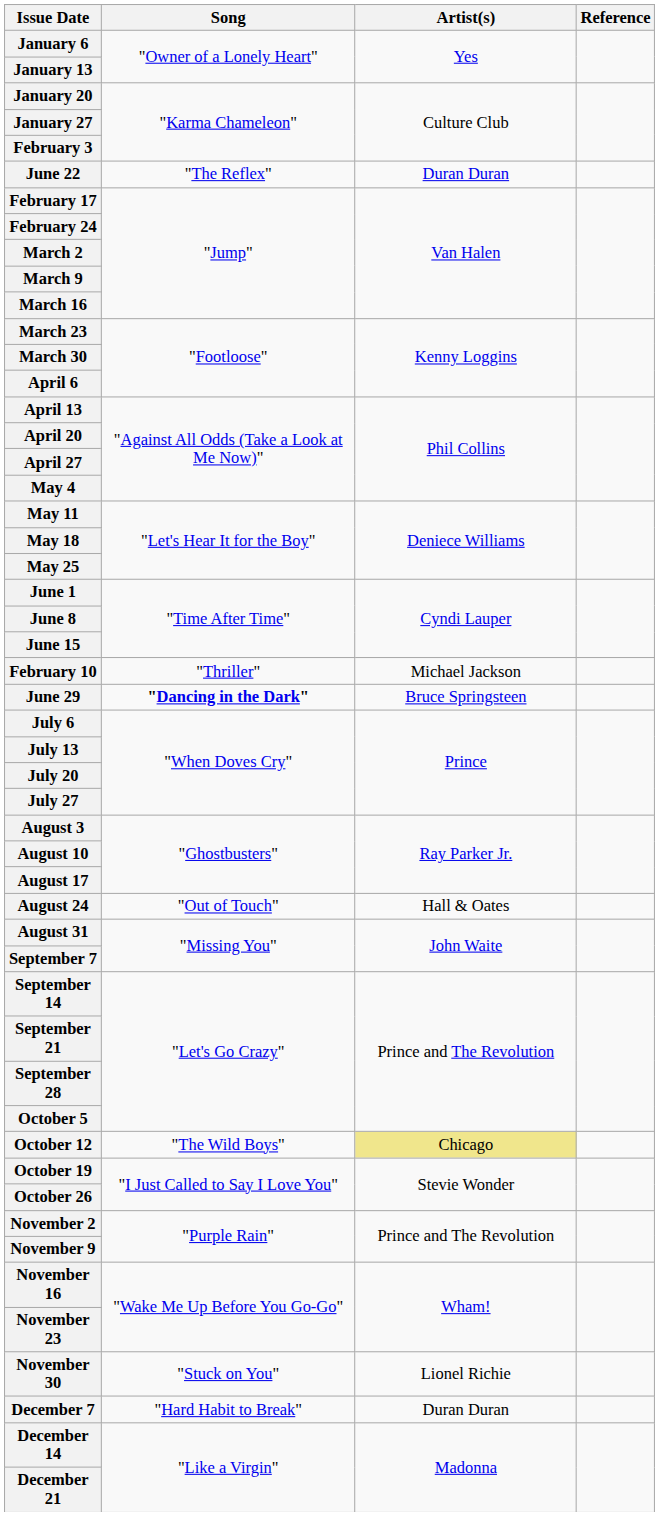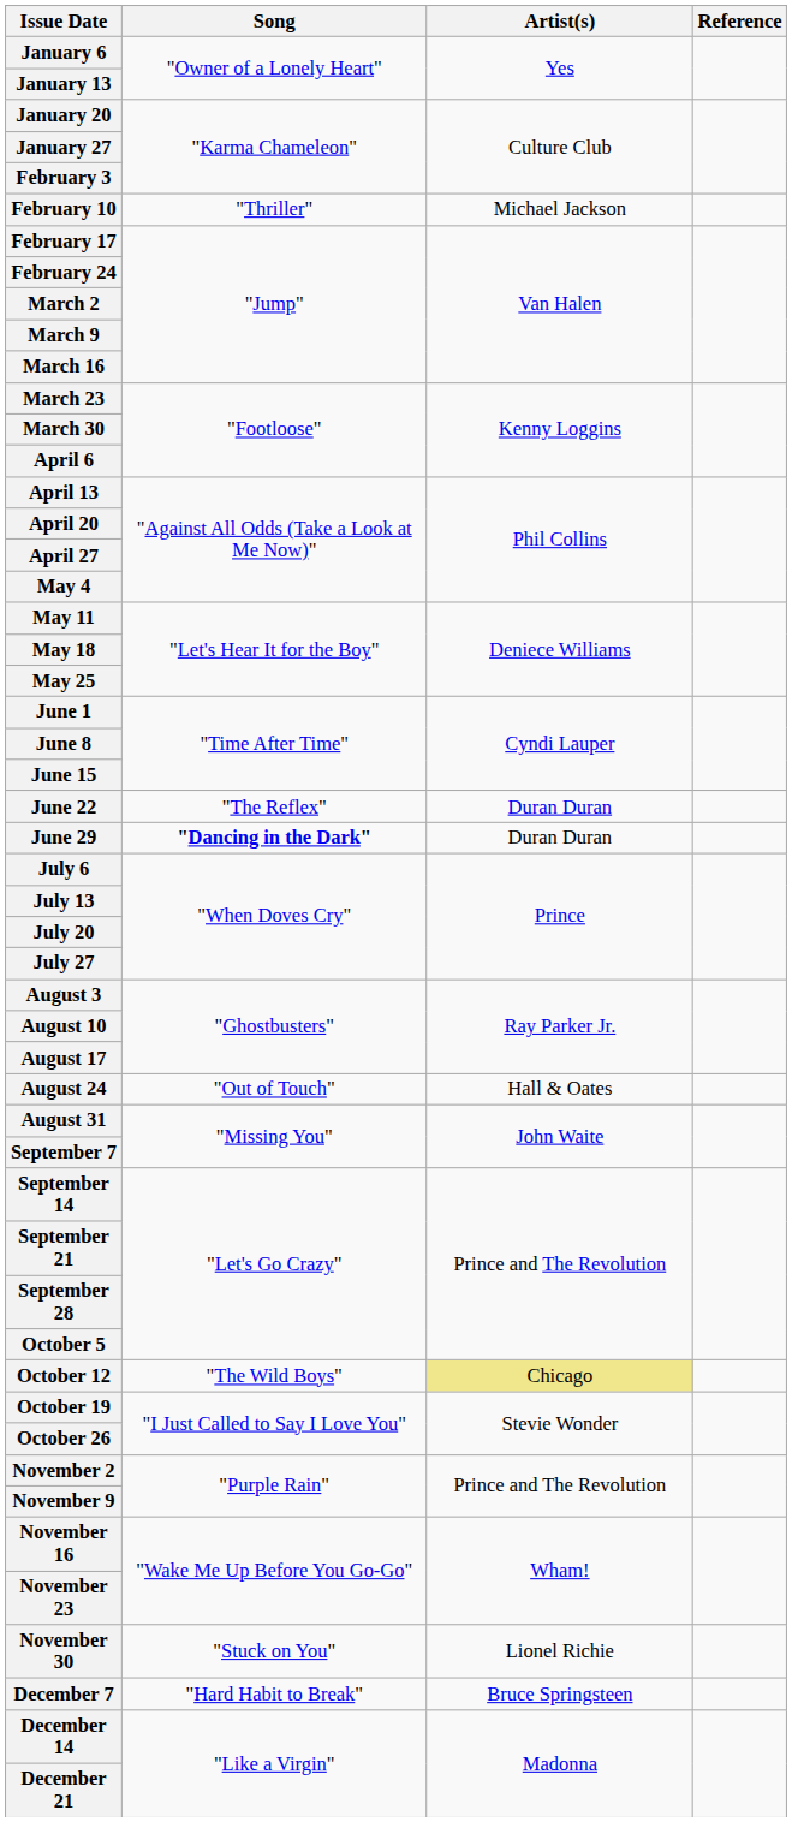rows swapped: February 10 <-> June 22
June 29 | Artist(s): Bruce Springsteen -> Duran Duran
December 7 | Artist(s): Duran Duran -> Bruce Springsteen
